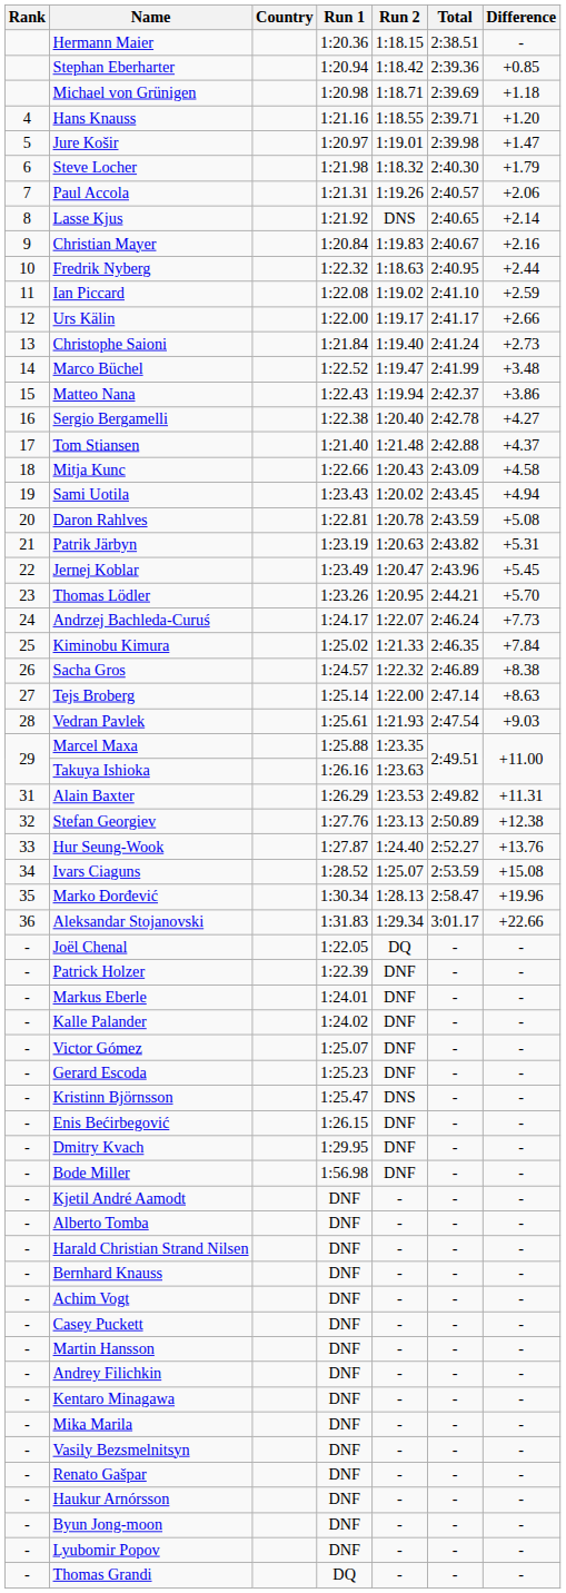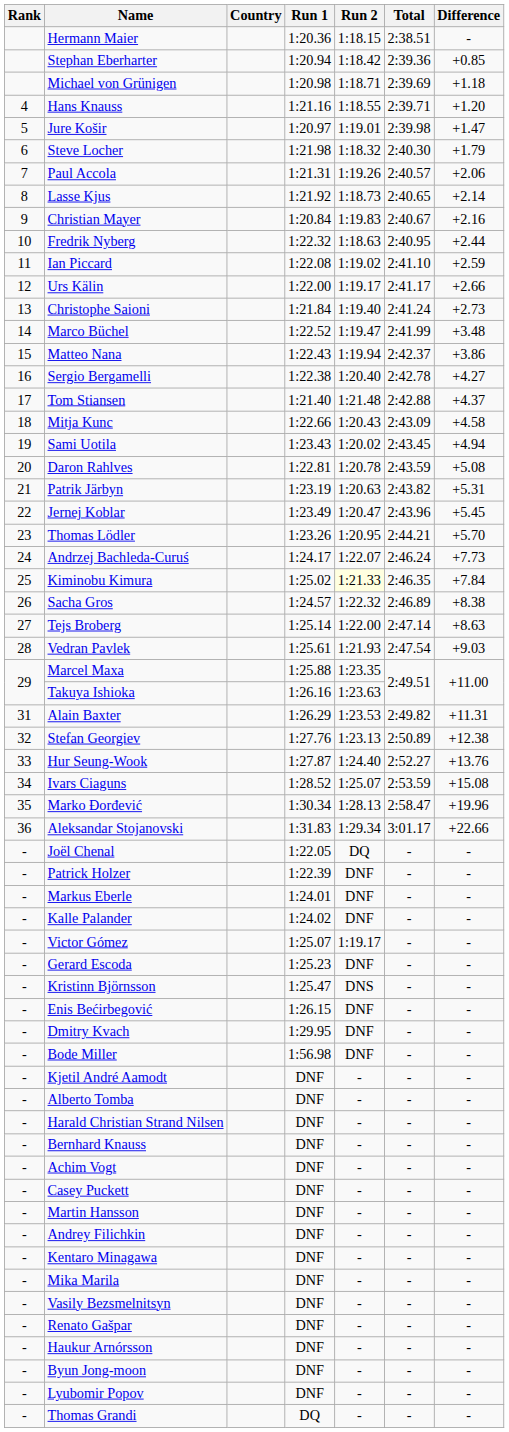Lasse Kjus | Run 2: DNS -> 1:18.73
Kiminobu Kimura | Run 2: no background -> lightyellow background
Victor Gómez | Run 2: DNF -> 1:19.17
